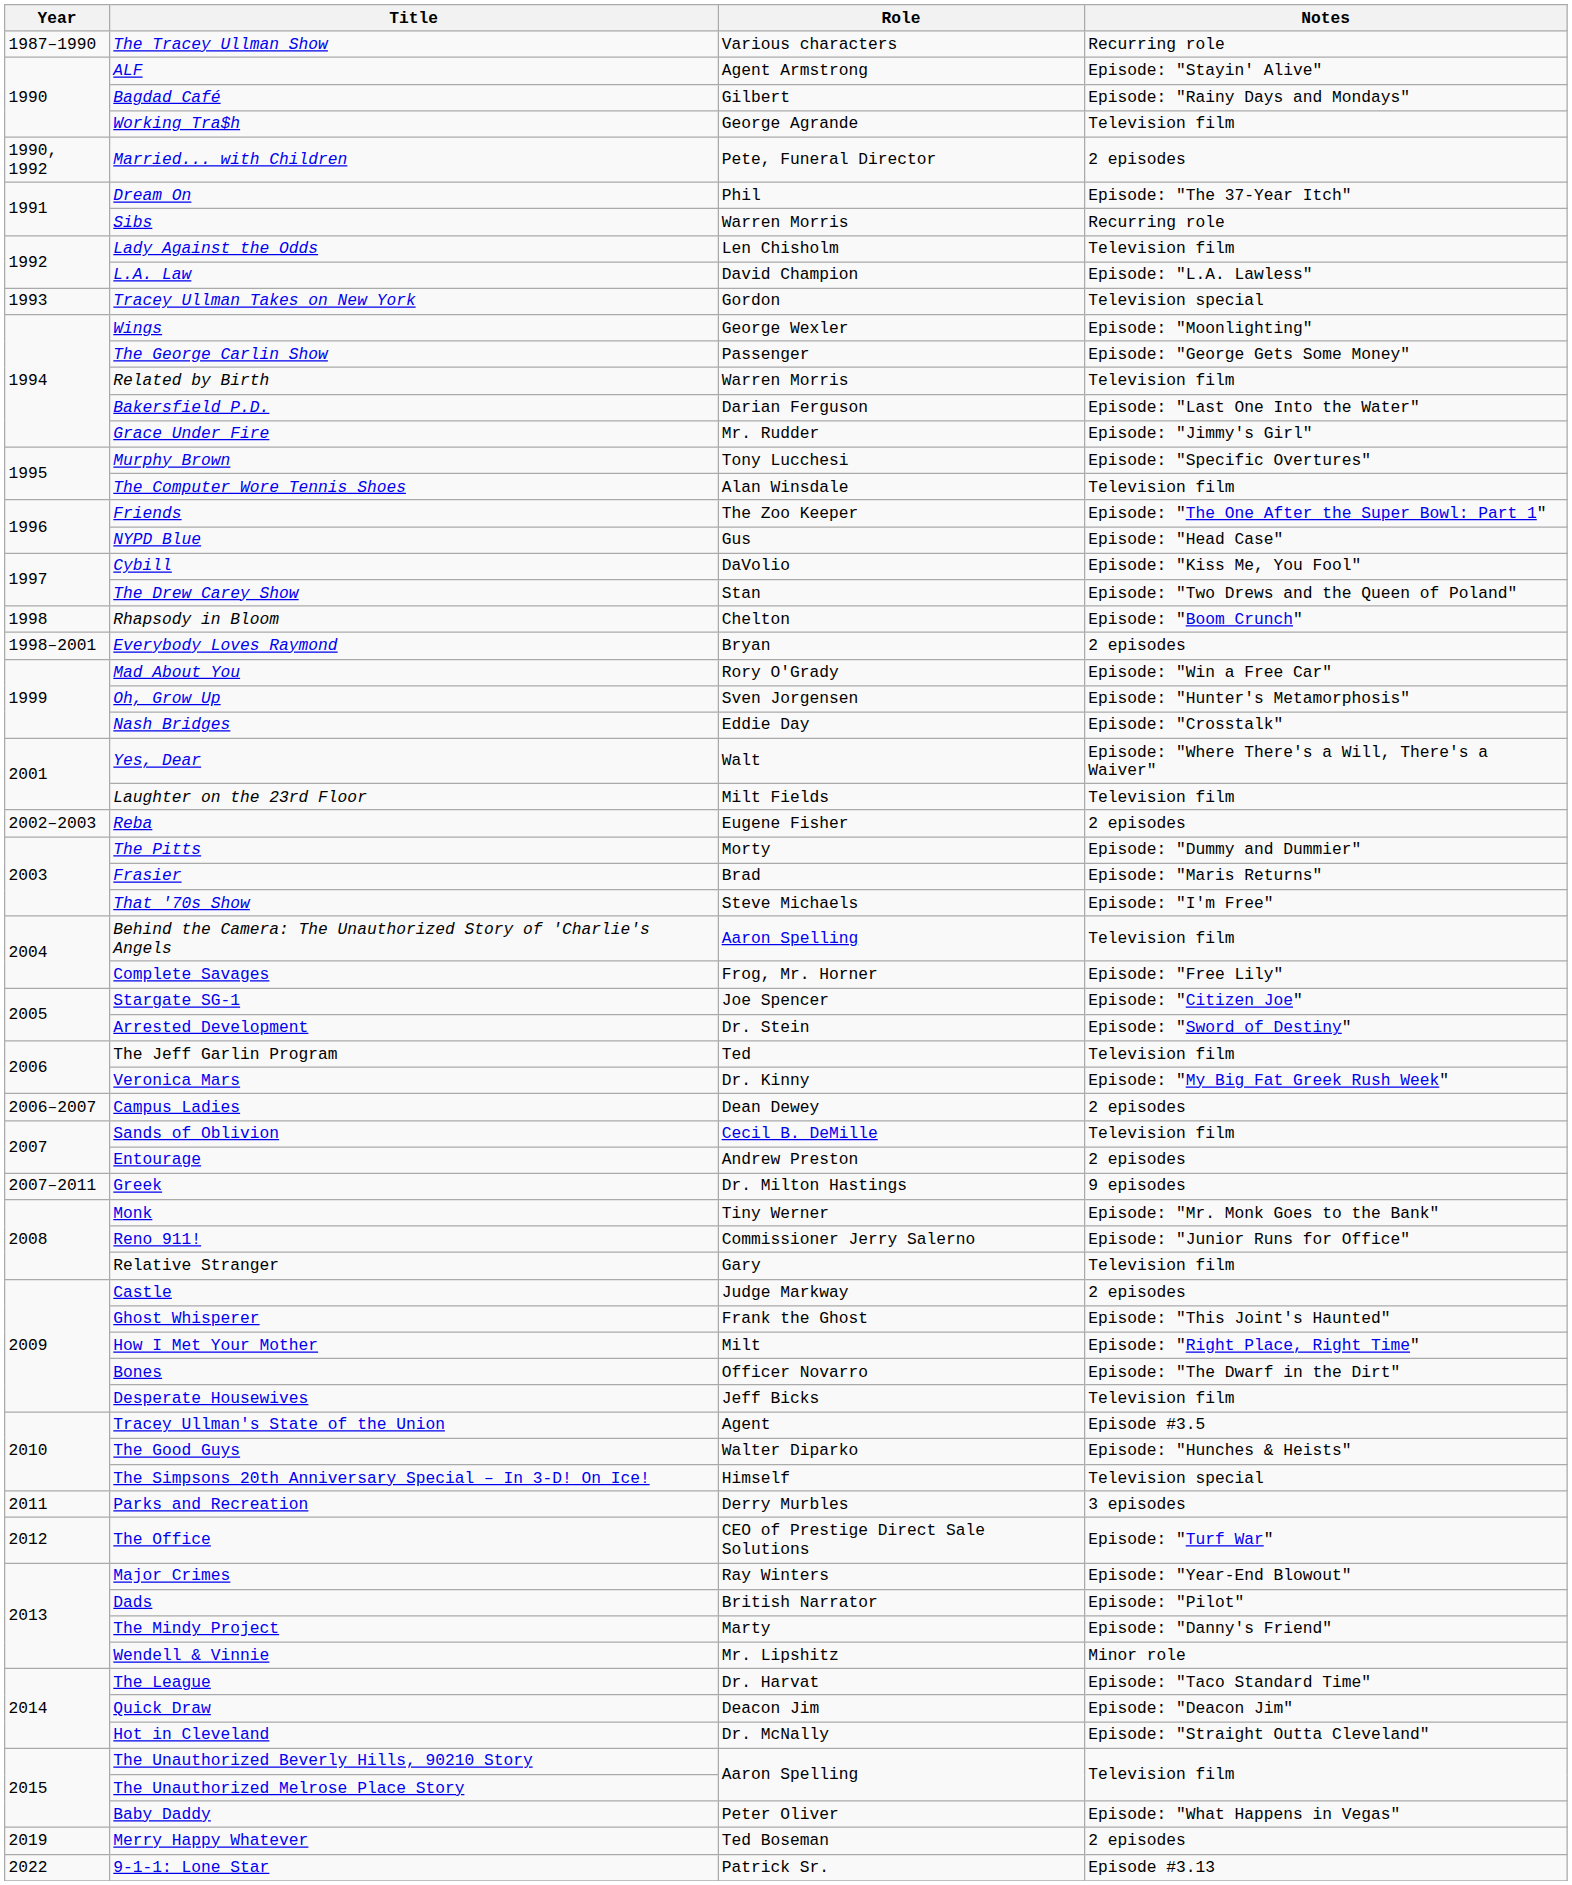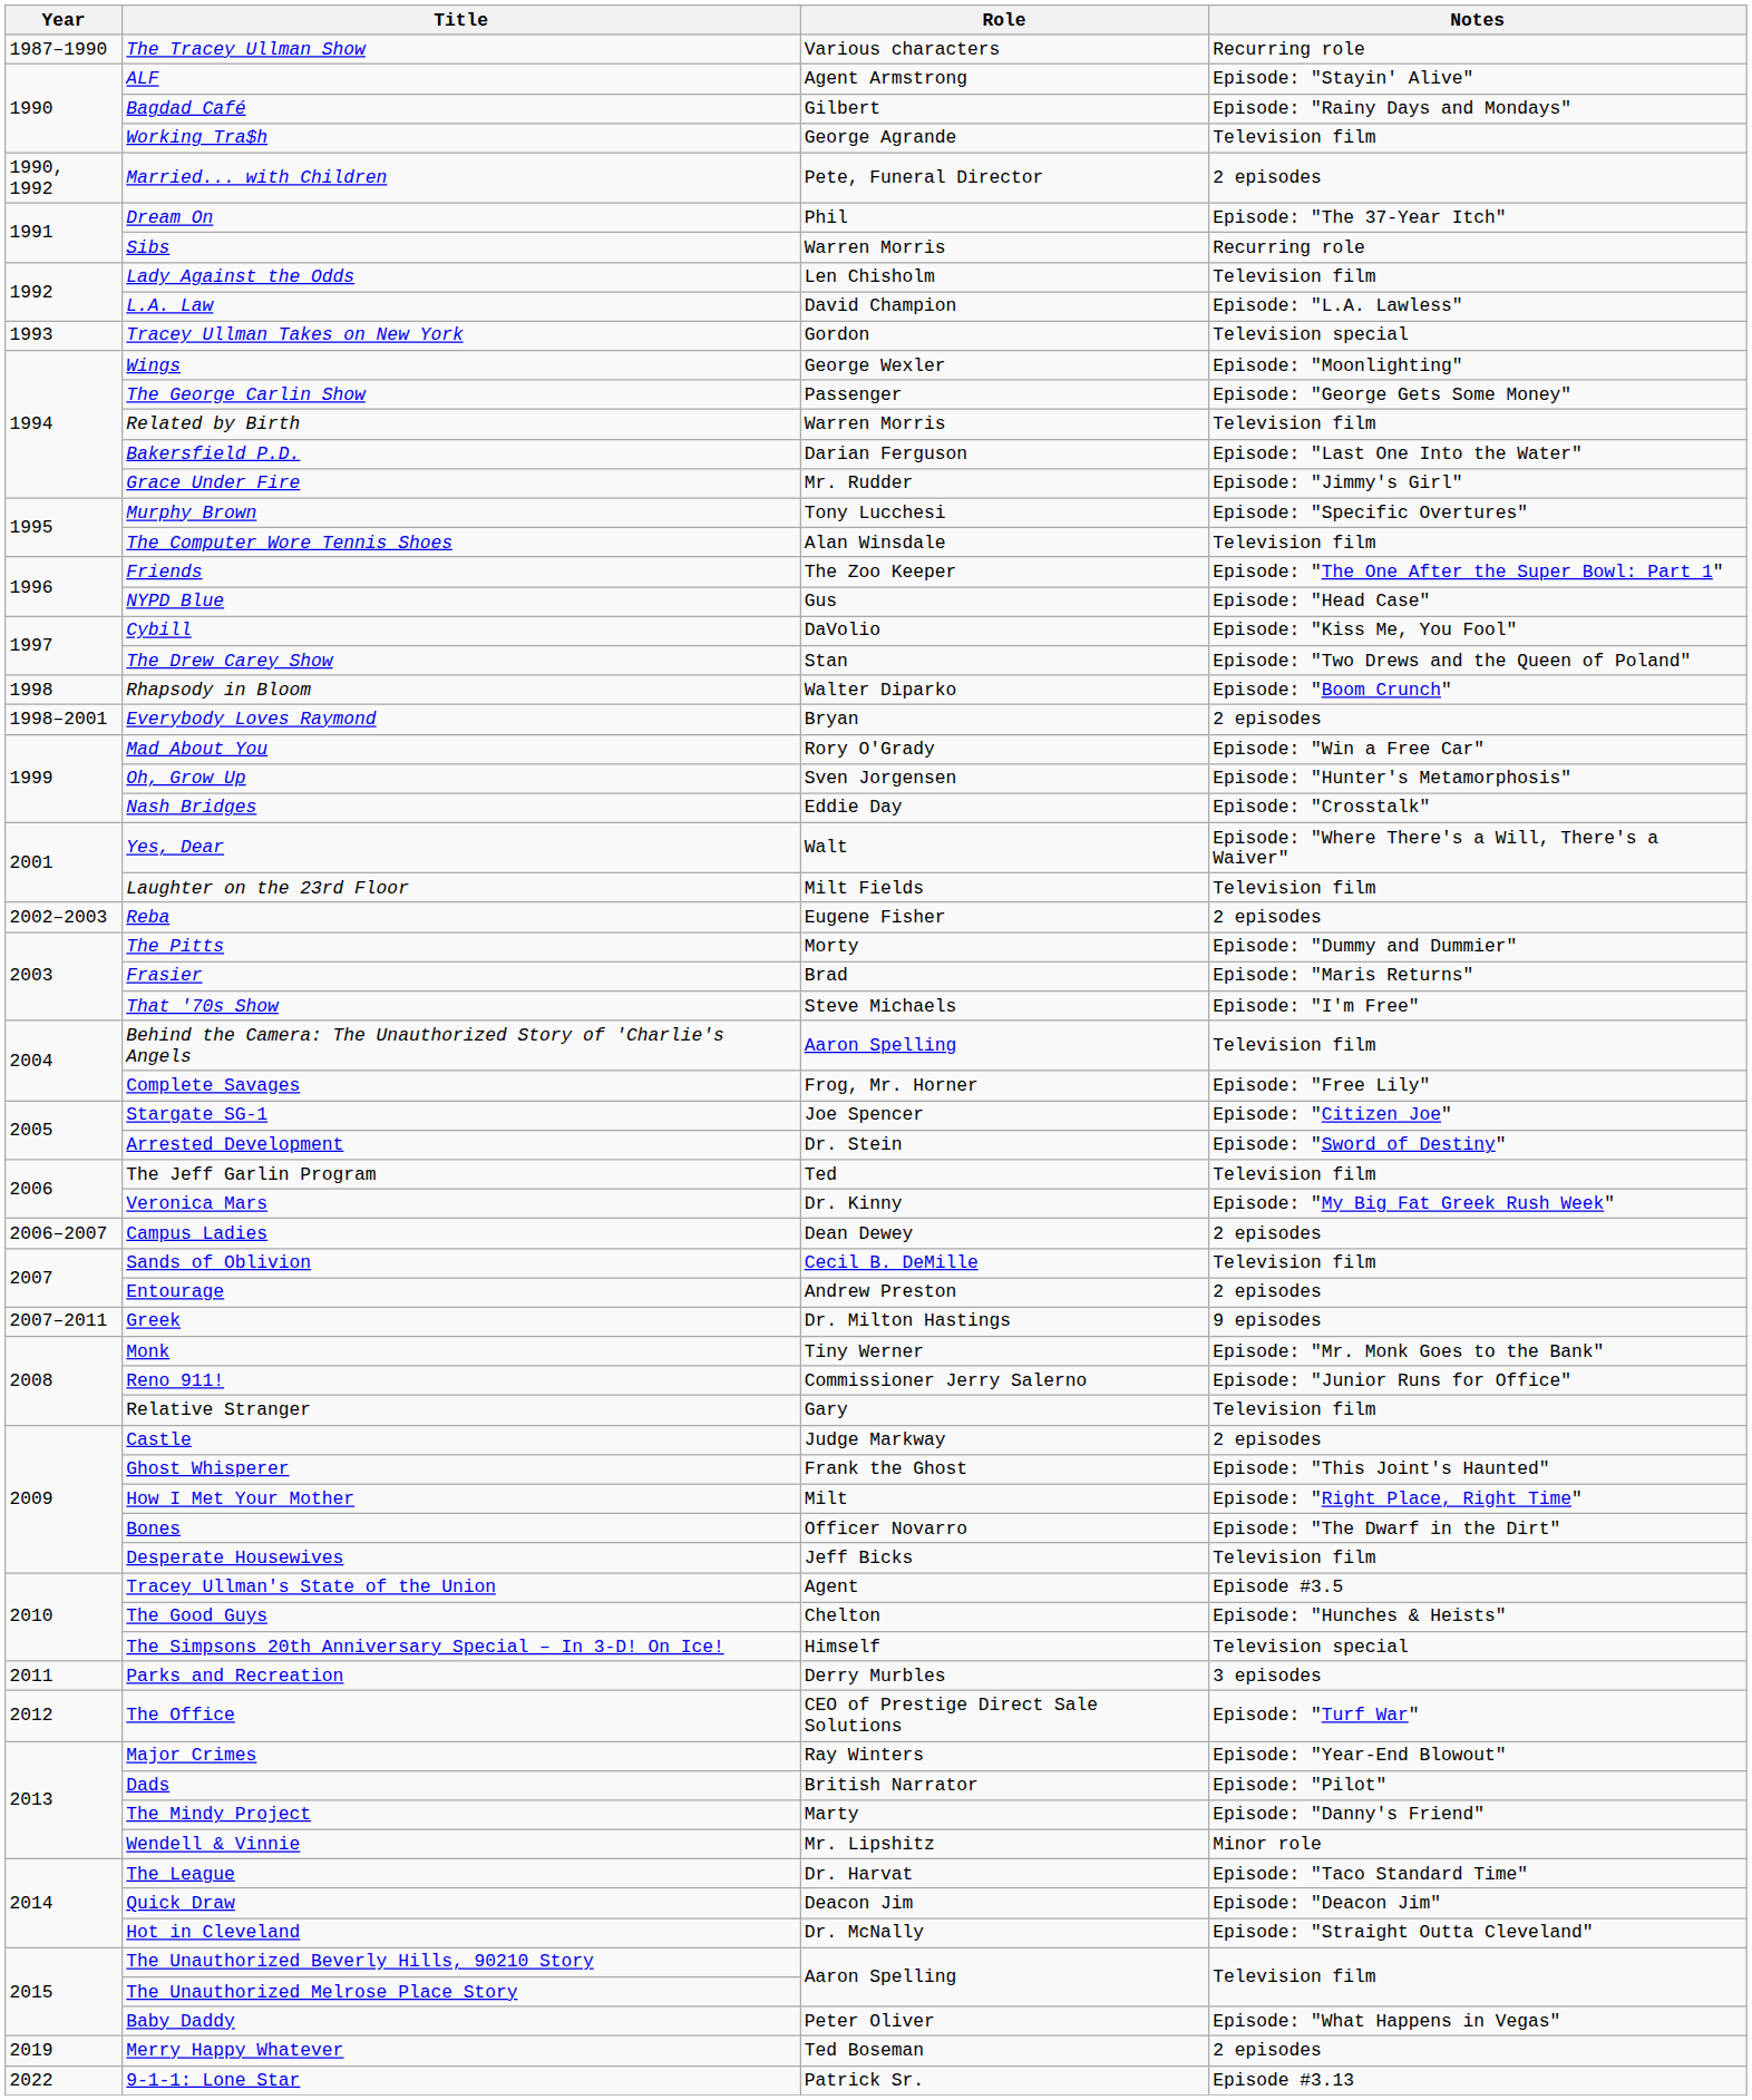Rhapsody in Bloom | Role: Chelton -> Walter Diparko
The Good Guys | Role: Walter Diparko -> Chelton
